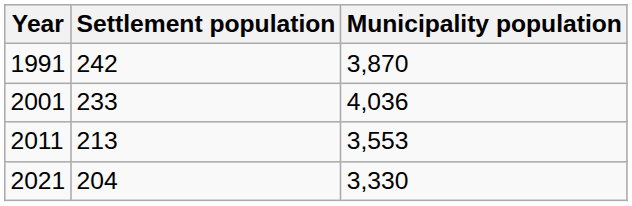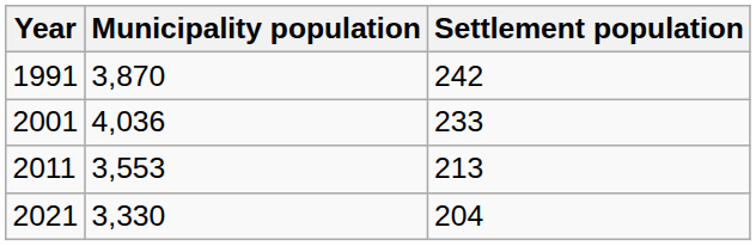columns swapped: Settlement population <-> Municipality population
